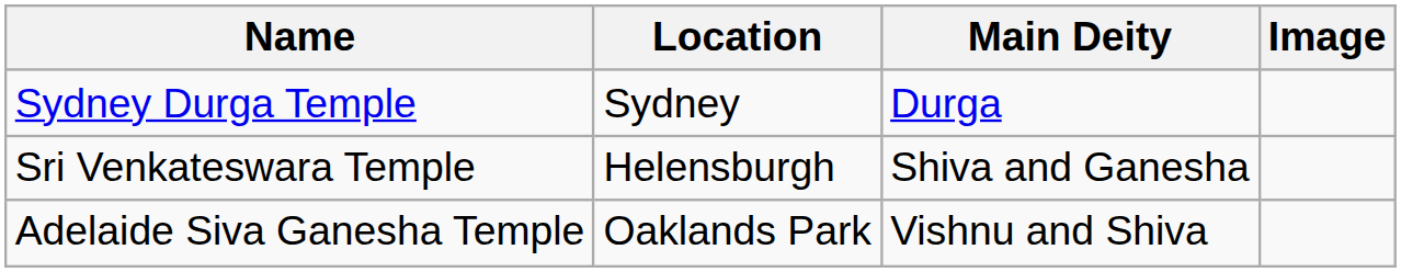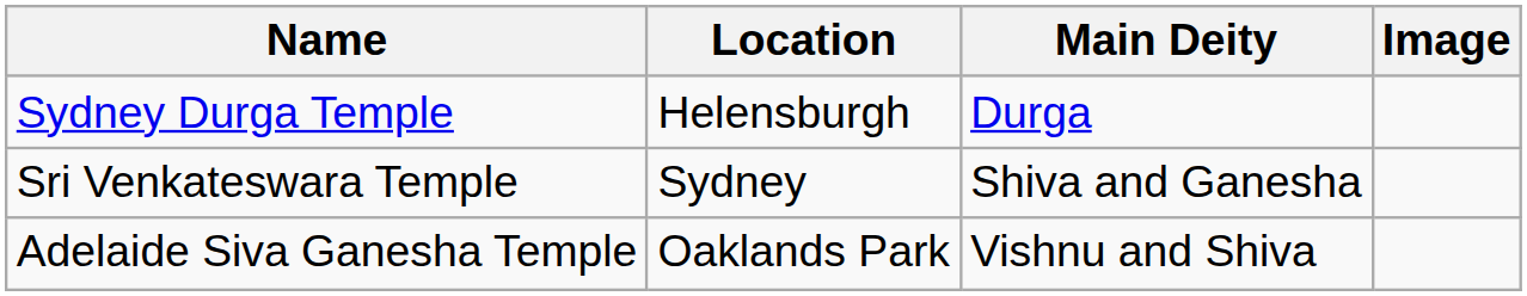Sydney Durga Temple | Location: Sydney -> Helensburgh
Sri Venkateswara Temple | Location: Helensburgh -> Sydney
